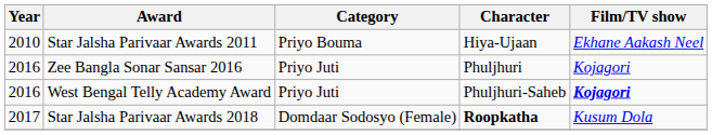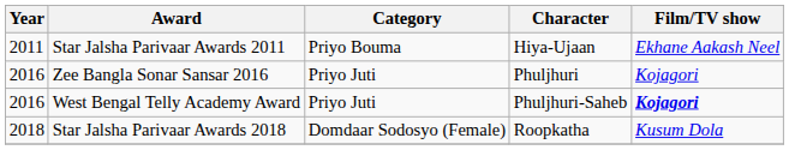Star Jalsha Parivaar Awards 2011 | Year: 2010 -> 2011
Star Jalsha Parivaar Awards 2018 | Year: 2017 -> 2018
Star Jalsha Parivaar Awards 2018 | Character: bold -> normal
